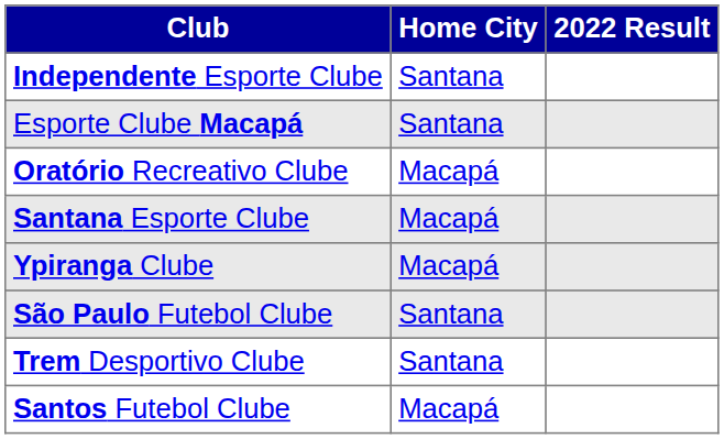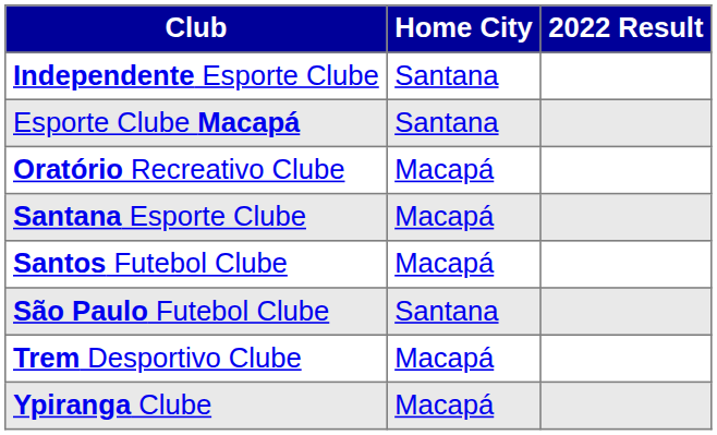rows swapped: Santos Futebol Clube <-> Ypiranga Clube
Trem Desportivo Clube | Home City: Santana -> Macapá
